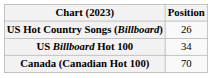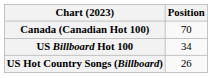rows swapped: Canada (Canadian Hot 100) <-> US Hot Country Songs (Billboard)
